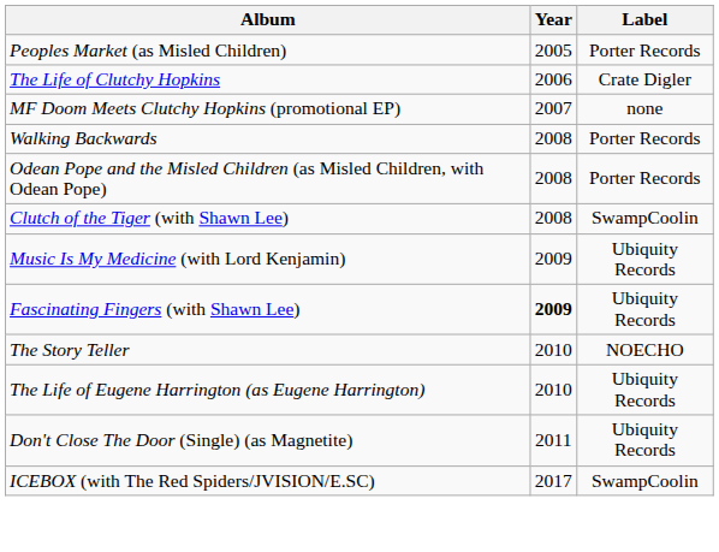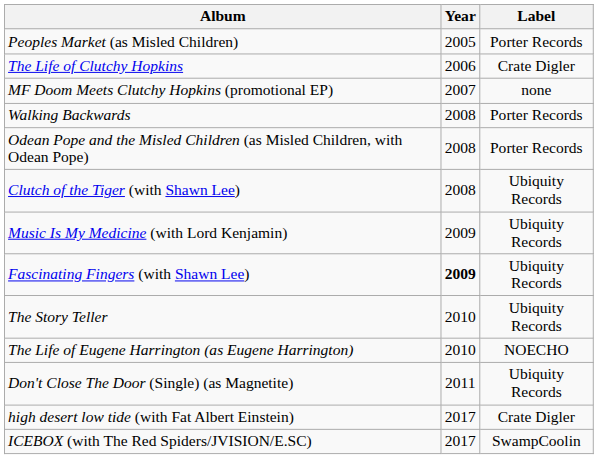Clutch of the Tiger (with Shawn Lee) | Label: SwampCoolin -> Ubiquity Records
The Story Teller | Label: NOECHO -> Ubiquity Records
The Life of Eugene Harrington (as Eugene Harrington) | Label: Ubiquity Records -> NOECHO
+ row: high desert low tide (with Fat Albert Einstein) | 2017 | Crate Digler
